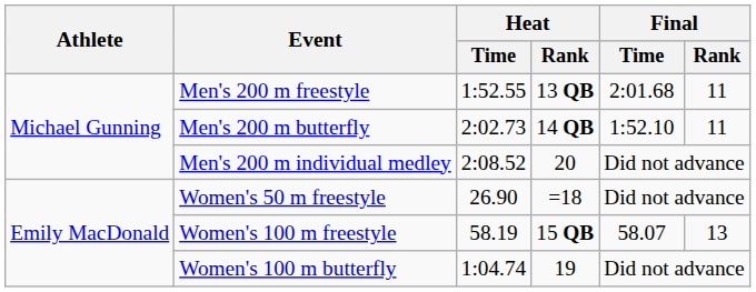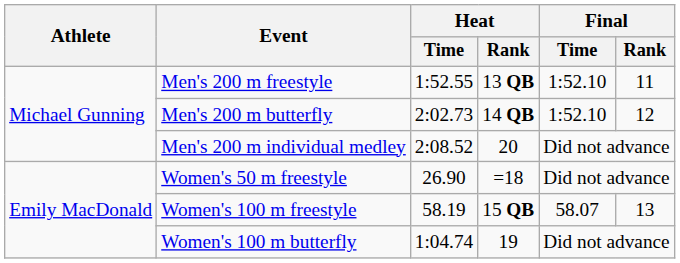Men's 200 m freestyle | Final / Time: 2:01.68 -> 1:52.10
Men's 200 m butterfly | Final / Rank: 11 -> 12
